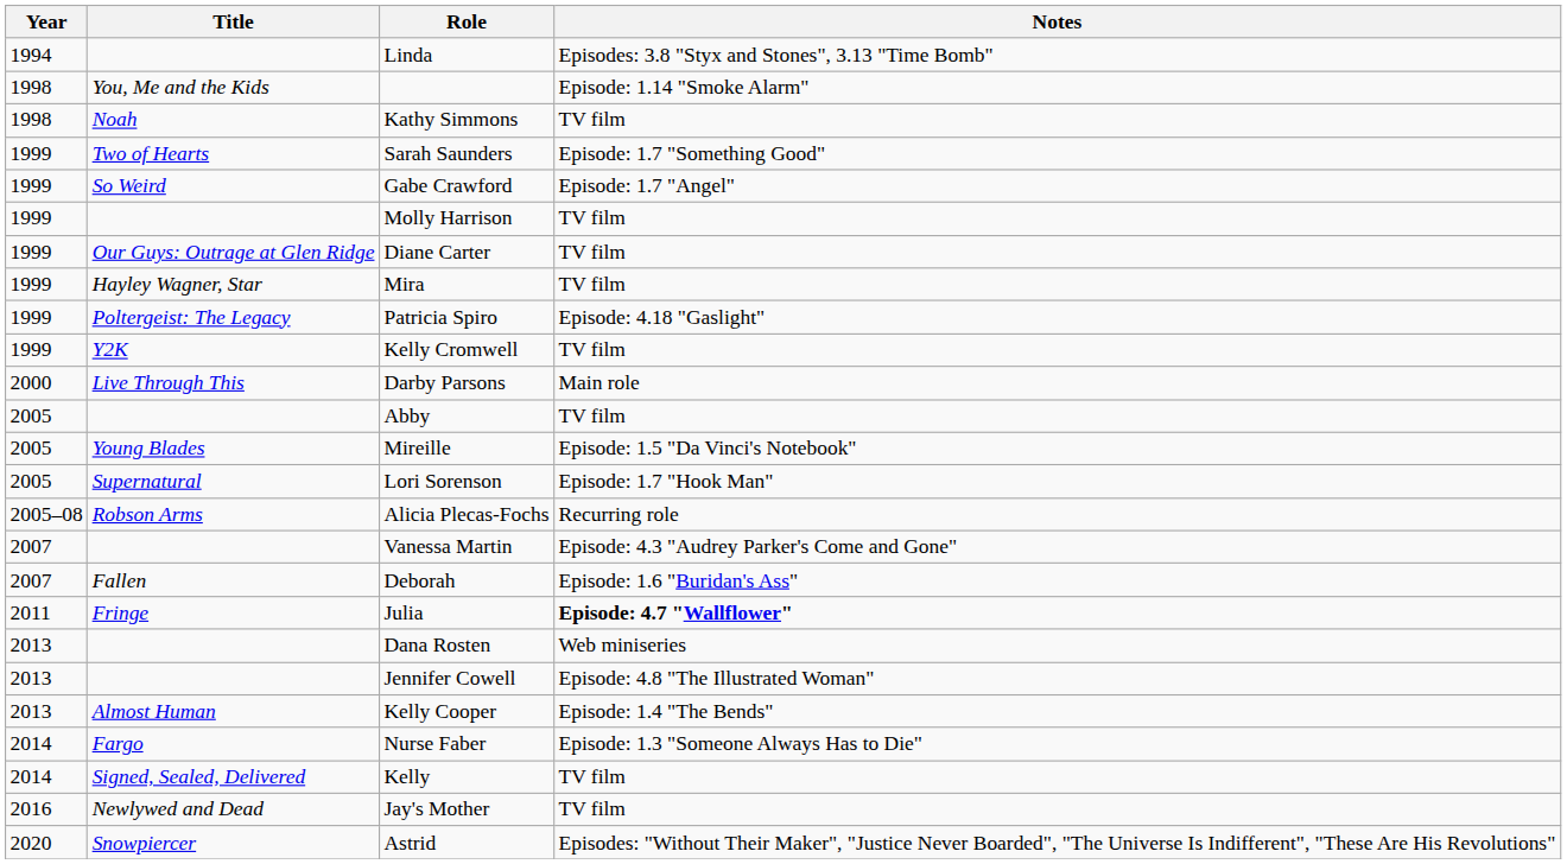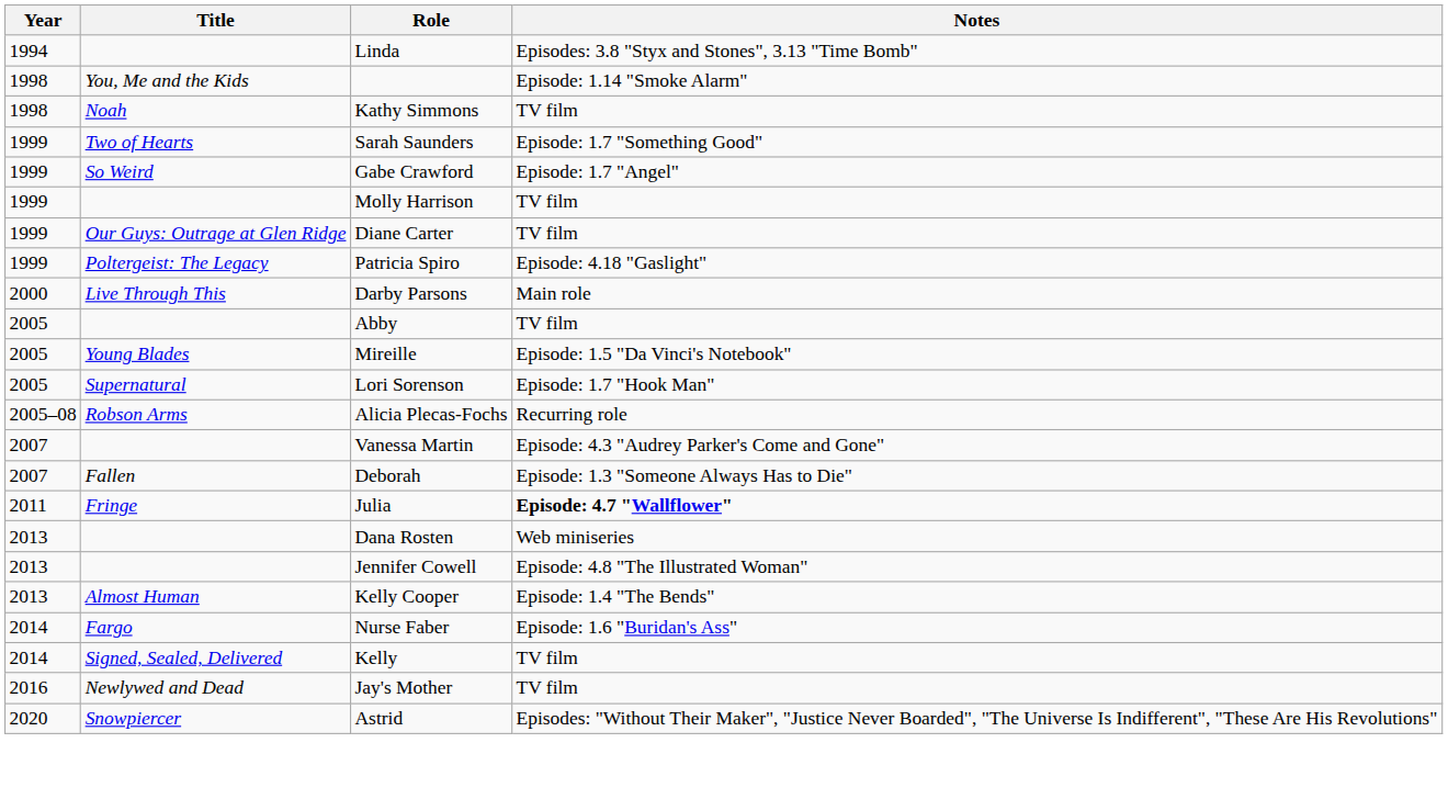- row: 1999 | Hayley Wagner, Star | Mira | TV film
- row: 1999 | Y2K | Kelly Cromwell | TV film
Deborah | Notes: Episode: 1.6 "Buridan's Ass" -> Episode: 1.3 "Someone Always Has to Die"
Nurse Faber | Notes: Episode: 1.3 "Someone Always Has to Die" -> Episode: 1.6 "Buridan's Ass"
